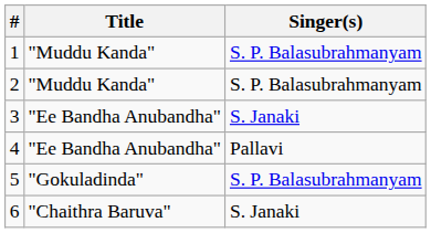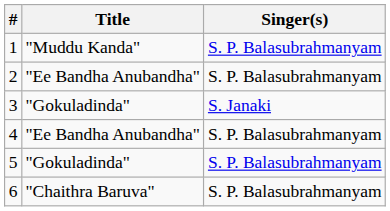2 | Title: "Muddu Kanda" -> "Ee Bandha Anubandha"
3 | Title: "Ee Bandha Anubandha" -> "Gokuladinda"
4 | Singer(s): Pallavi -> S. P. Balasubrahmanyam
6 | Singer(s): S. Janaki -> S. P. Balasubrahmanyam
